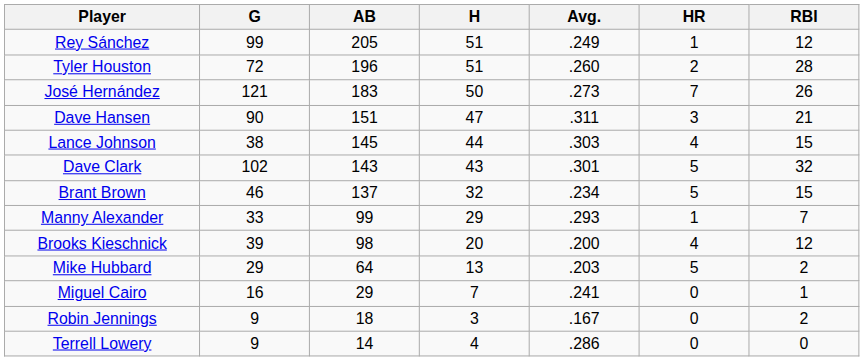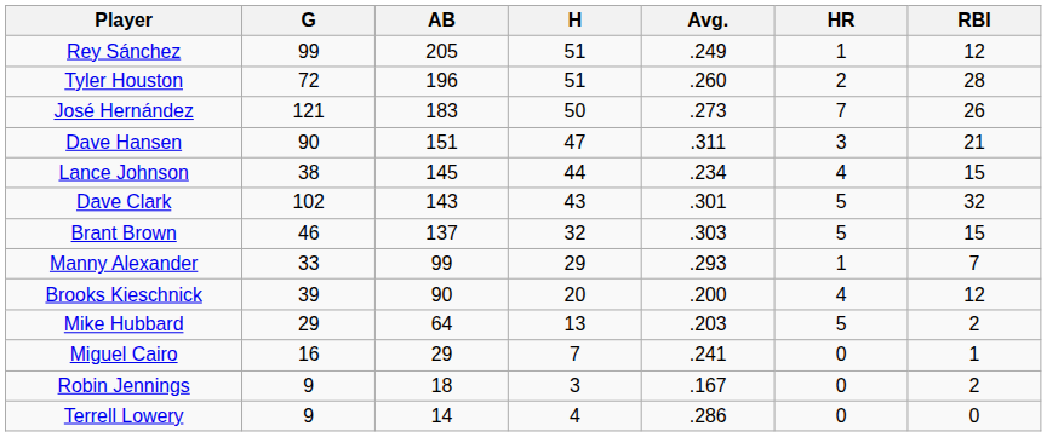Lance Johnson | Avg.: .303 -> .234
Brant Brown | Avg.: .234 -> .303
Brooks Kieschnick | AB: 98 -> 90
